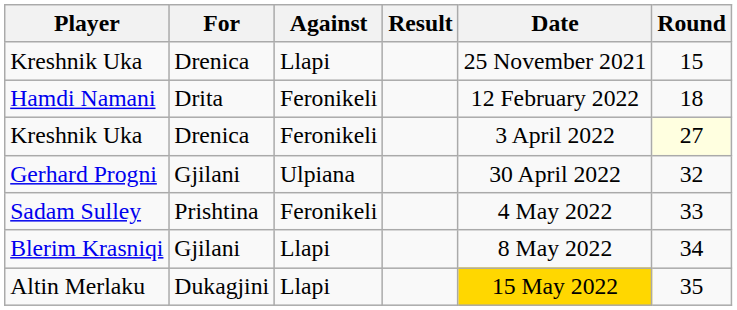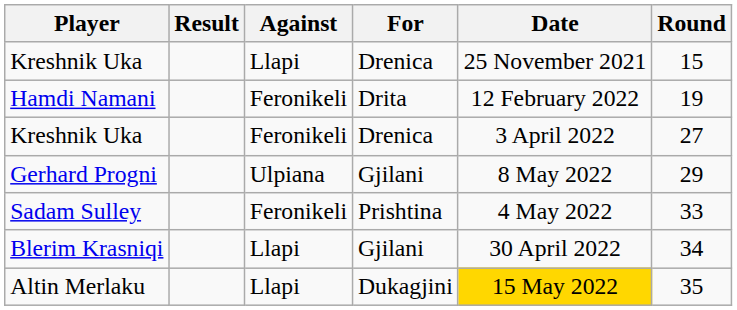columns swapped: For <-> Result
Hamdi Namani | Round: 18 -> 19
Kreshnik Uka / Feronikeli | Round: lightyellow background -> no background
Gerhard Progni | Date: 30 April 2022 -> 8 May 2022
Gerhard Progni | Round: 32 -> 29
Blerim Krasniqi | Date: 8 May 2022 -> 30 April 2022
